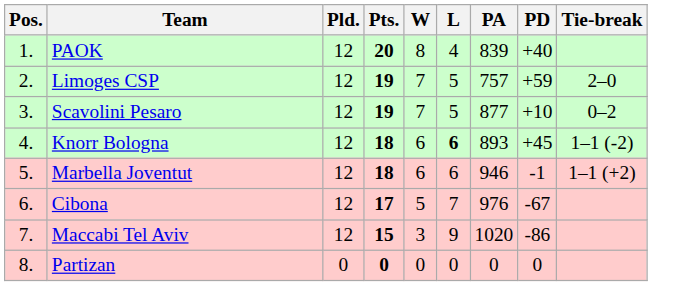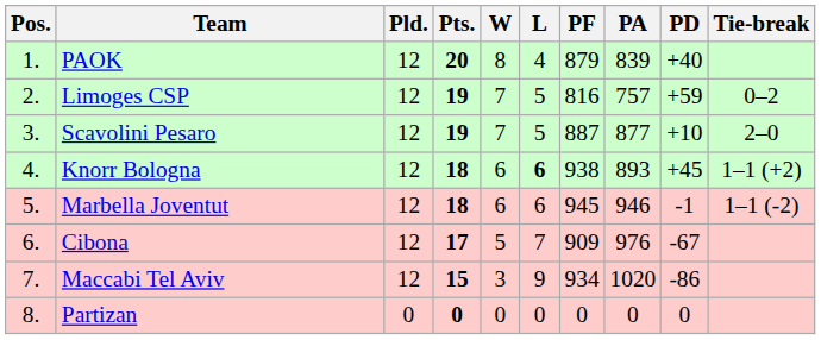+ column: PF | 879 | 816 | 887 | 938 | 945 | 909 | 934 | 0
Limoges CSP | Tie-break: 2–0 -> 0–2
Scavolini Pesaro | Tie-break: 0–2 -> 2–0
Knorr Bologna | Tie-break: 1–1 (-2) -> 1–1 (+2)
Marbella Joventut | Tie-break: 1–1 (+2) -> 1–1 (-2)
